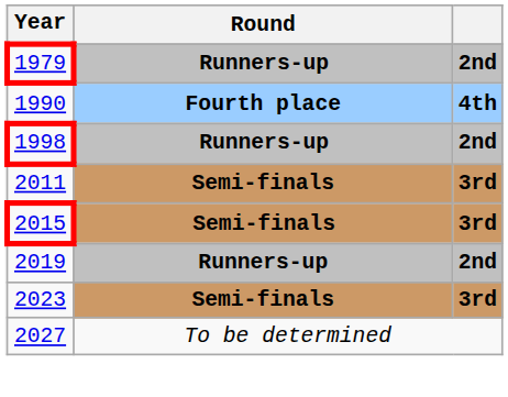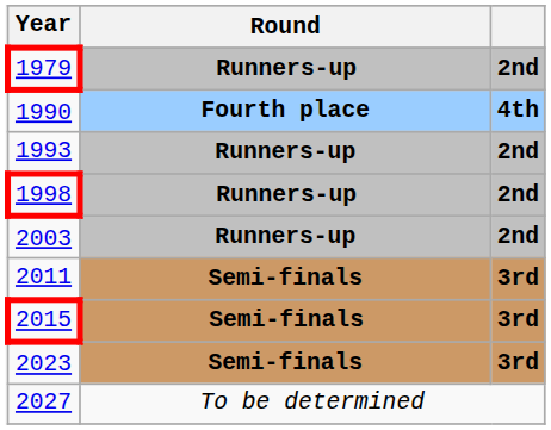+ row: 1993 | Runners-up | 2nd
+ row: 2003 | Runners-up | 2nd
- row: 2019 | Runners-up | 2nd
